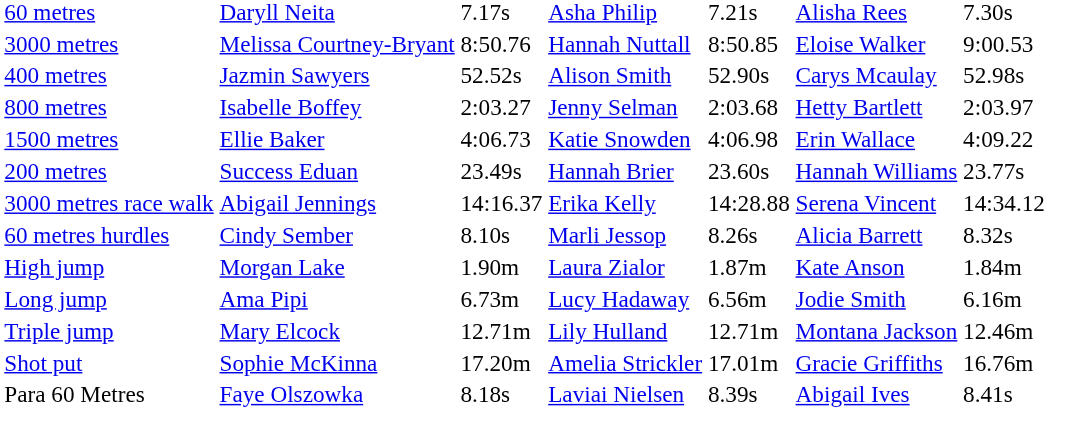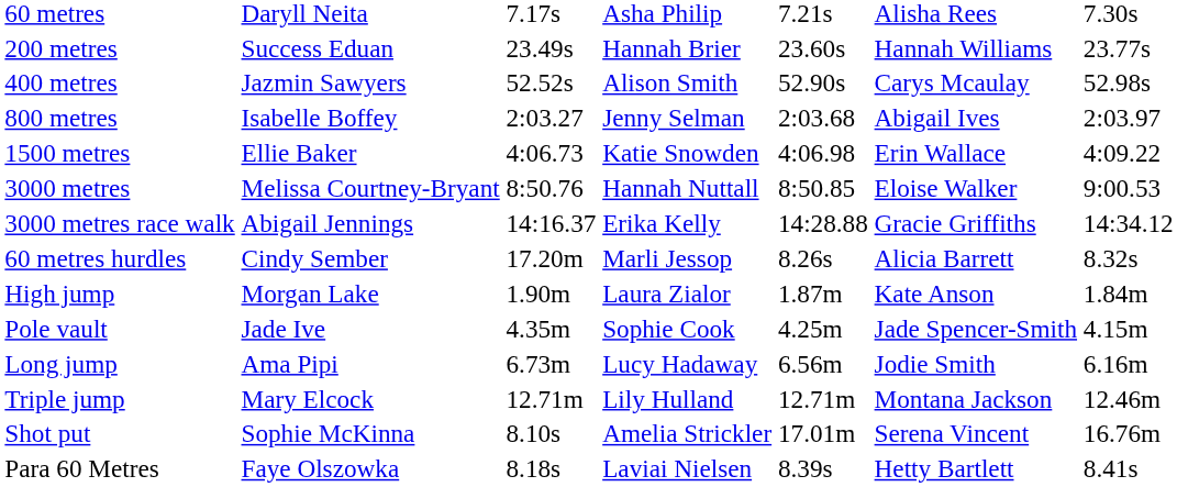rows swapped: 200 metres <-> 3000 metres
800 metres | column 6: Hetty Bartlett -> Abigail Ives
3000 metres race walk | column 6: Serena Vincent -> Gracie Griffiths
60 metres hurdles | column 3: 8.10s -> 17.20m
+ row: Pole vault | Jade Ive | 4.35m | Sophie Cook | 4.25m | Jade Spencer-Smith | 4.15m
Shot put | column 3: 17.20m -> 8.10s
Shot put | column 6: Gracie Griffiths -> Serena Vincent
Para 60 Metres | column 6: Abigail Ives -> Hetty Bartlett
